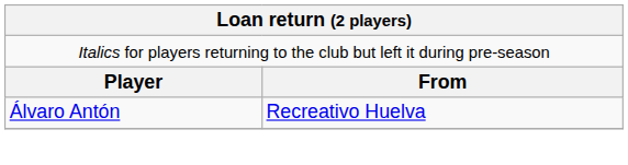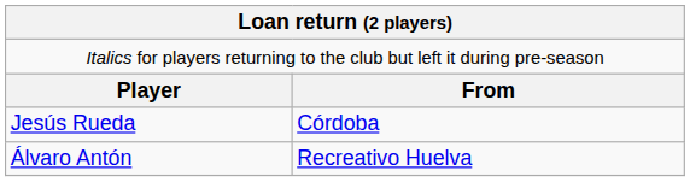+ row: Jesús Rueda | Córdoba
